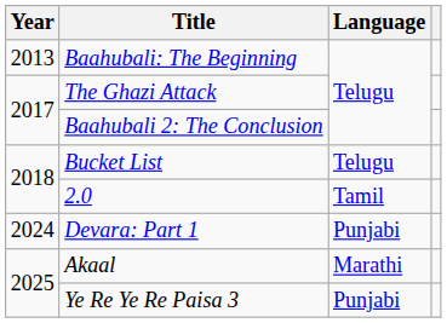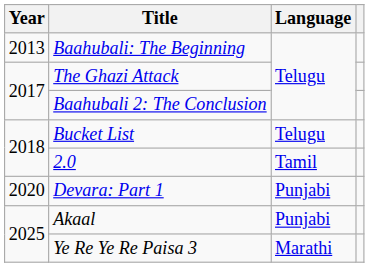Devara: Part 1 | Year: 2024 -> 2020
Akaal | Language: Marathi -> Punjabi
Ye Re Ye Re Paisa 3 | Language: Punjabi -> Marathi
